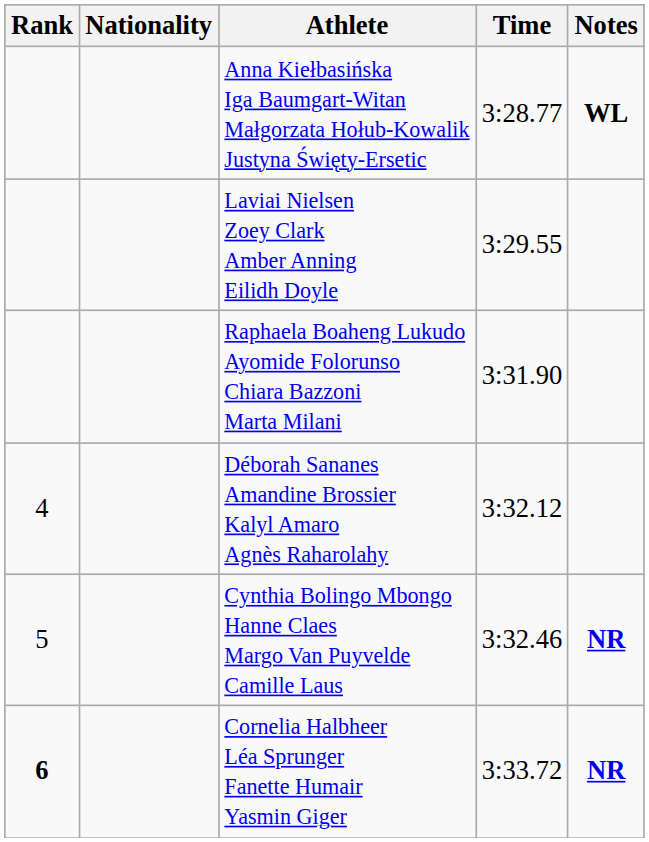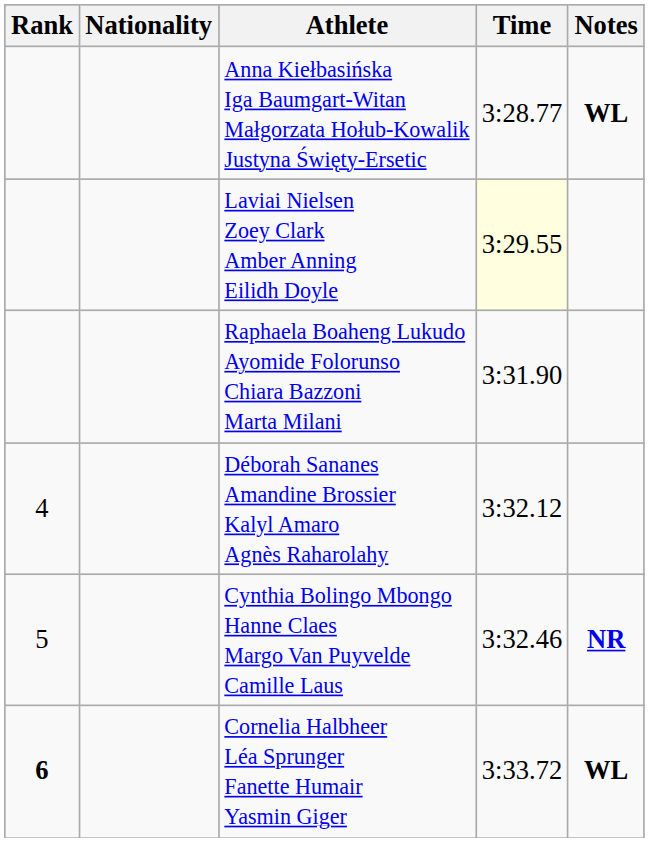Laviai Nielsen Zoey Clark Amber Anning Eilidh Doyle | Time: no background -> lightyellow background
Cornelia Halbheer Léa Sprunger Fanette Humair Yasmin Giger | Notes: NR -> WL
